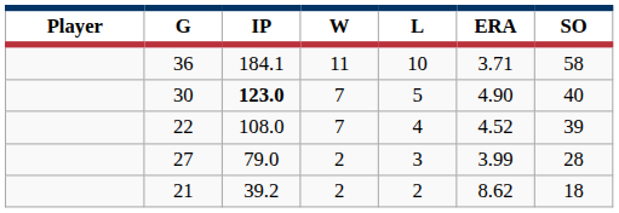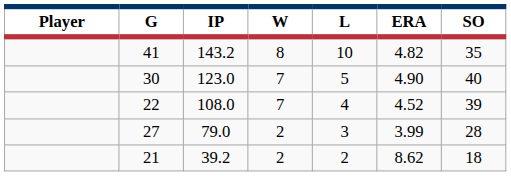- row: 36 | 184.1 | 11 | 10 | 3.71 | 58
+ row: 41 | 143.2 | 8 | 10 | 4.82 | 35
30 | IP: bold -> normal
